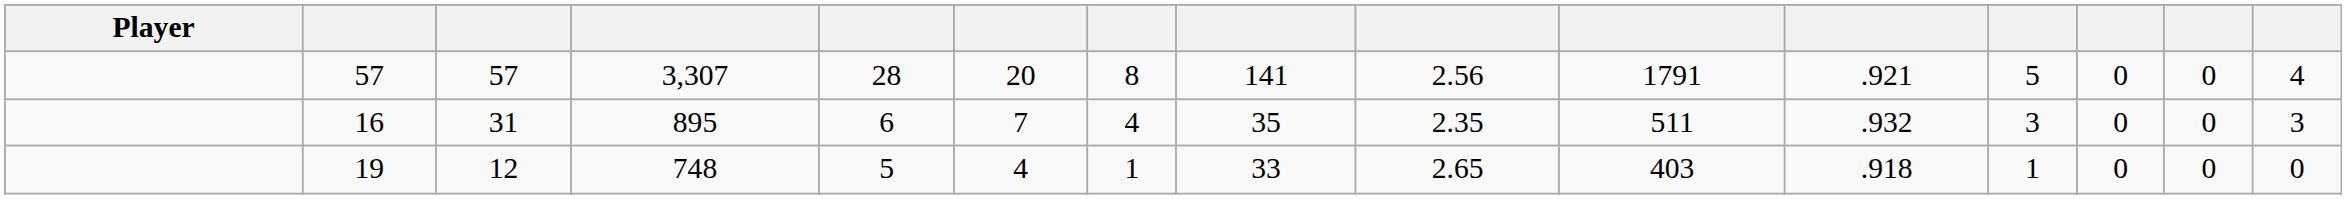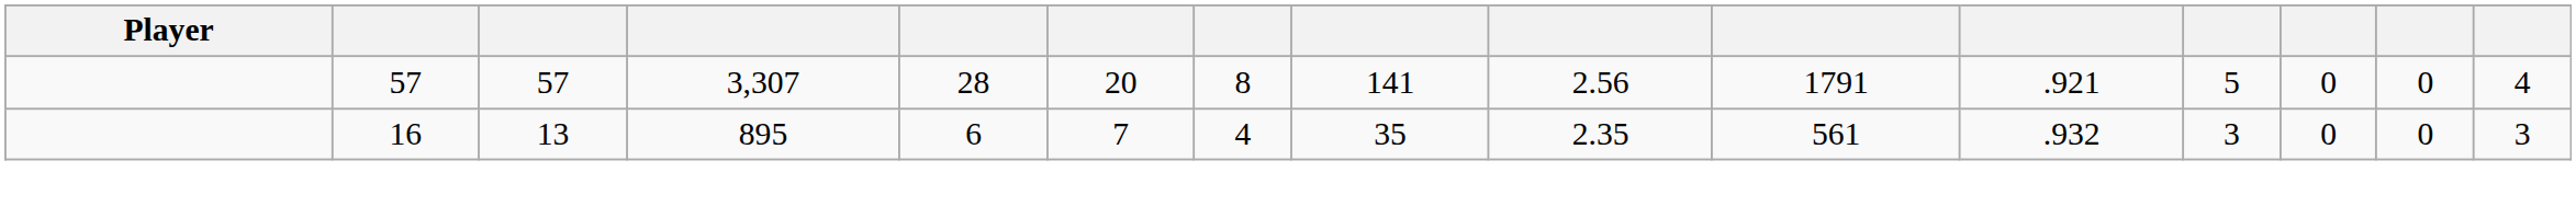16 | column 3: 31 -> 13
16 | column 10: 511 -> 561
- row: 19 | 12 | 748 | 5 | 4 | 1 | 33 | 2.65 | 403 | .918 | 1 | 0 | 0 | 0
